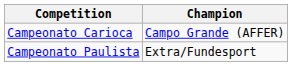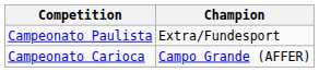rows swapped: Campeonato Carioca <-> Campeonato Paulista
